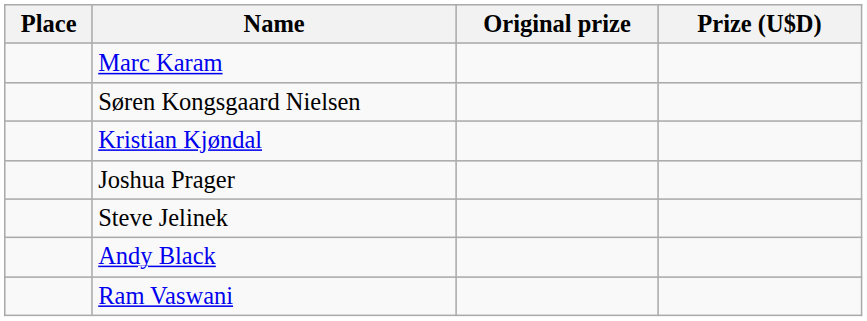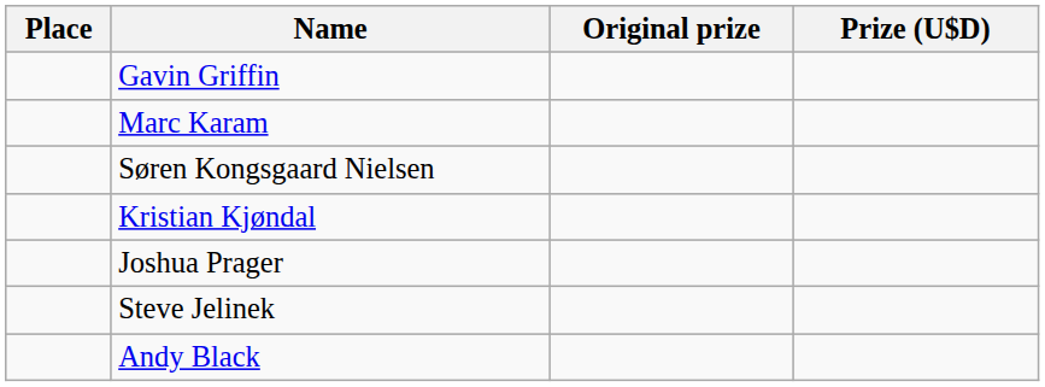+ row: Gavin Griffin
- row: Ram Vaswani
